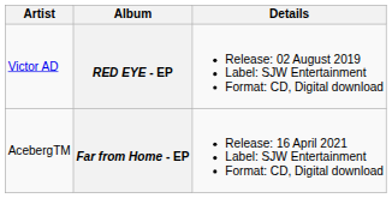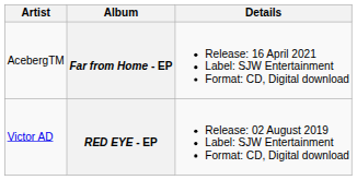rows swapped: RED EYE - EP <-> Far from Home - EP
